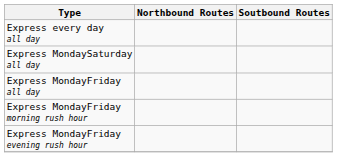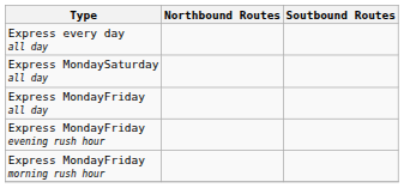rows swapped: Express MondayFriday morning rush hour <-> Express MondayFriday evening rush hour
